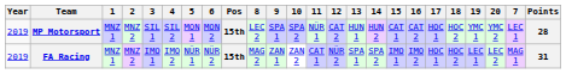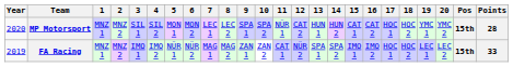columns swapped: 7 <-> Pos
MP Motorsport | Year: 2019 -> 2020
FA Racing | Points: 31 -> 33
